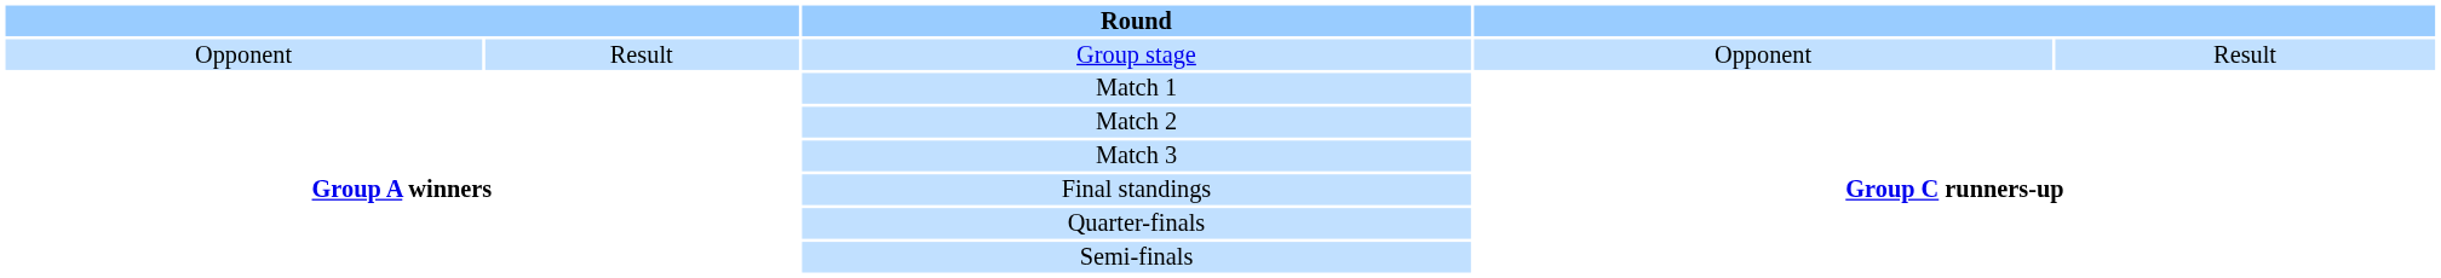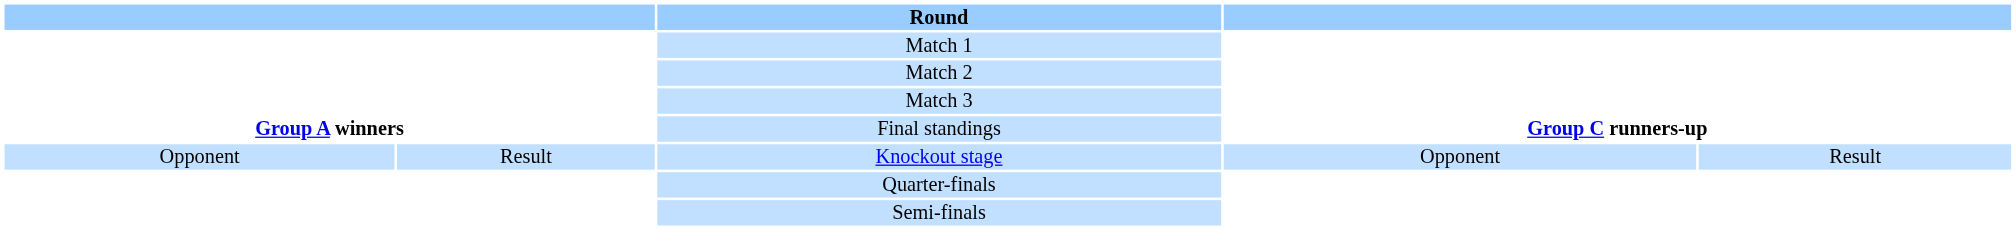- row: Opponent | Result | Group stage | Opponent | Result
+ row: Opponent | Result | Knockout stage | Opponent | Result
